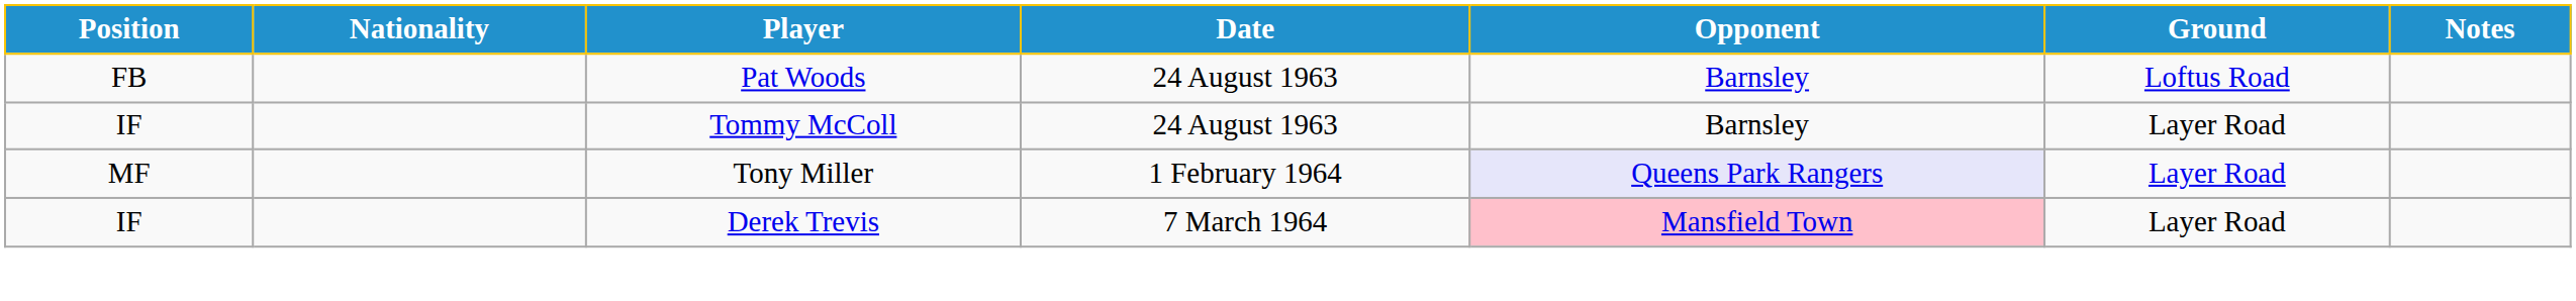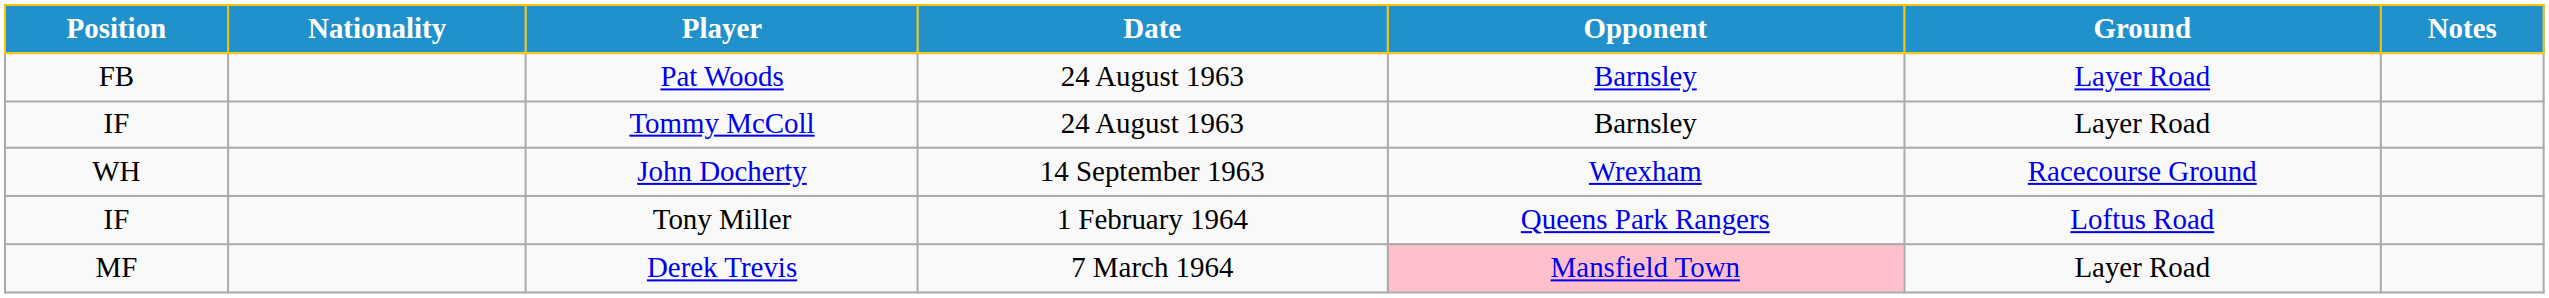Pat Woods | Ground: Loftus Road -> Layer Road
+ row: WH | John Docherty | 14 September 1963 | Wrexham | Racecourse Ground
Tony Miller | Position: MF -> IF
Tony Miller | Opponent: lavender background -> no background
Tony Miller | Ground: Layer Road -> Loftus Road
Derek Trevis | Position: IF -> MF
